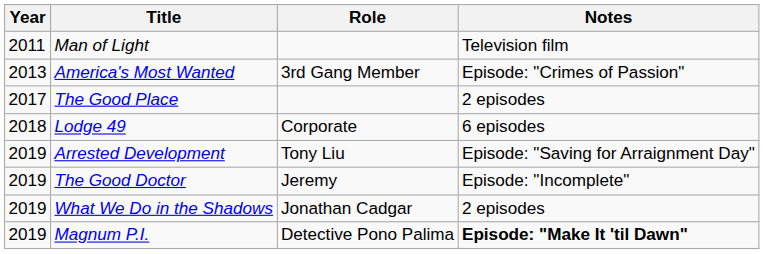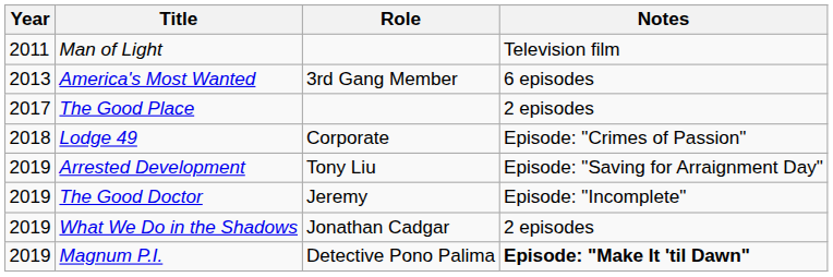America's Most Wanted | Notes: Episode: "Crimes of Passion" -> 6 episodes
Lodge 49 | Notes: 6 episodes -> Episode: "Crimes of Passion"
